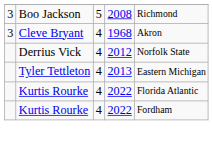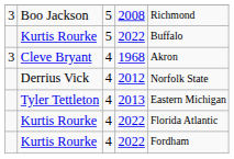+ row: Kurtis Rourke | 5 | 2022 | Buffalo
